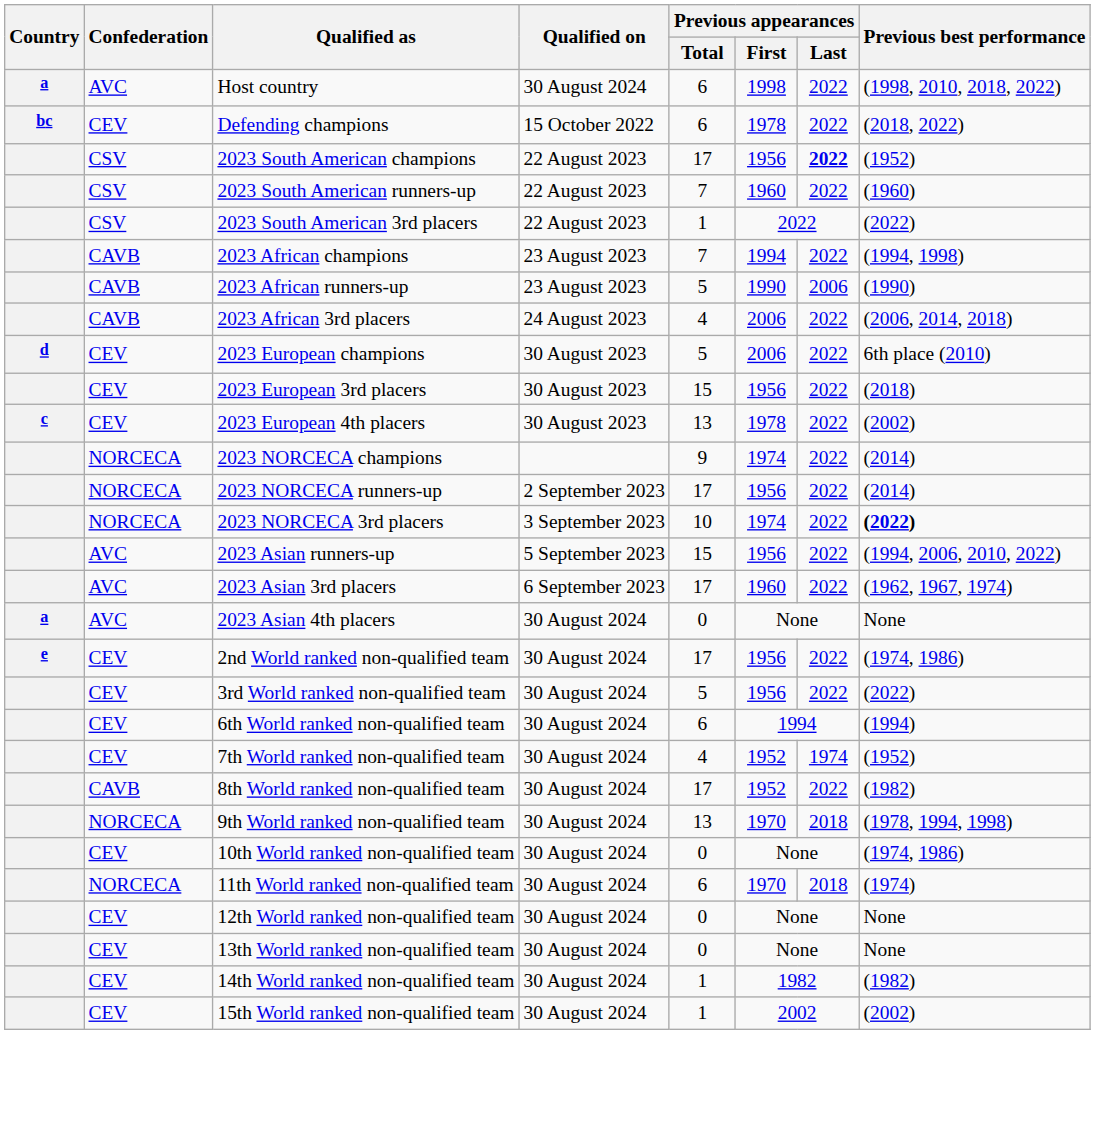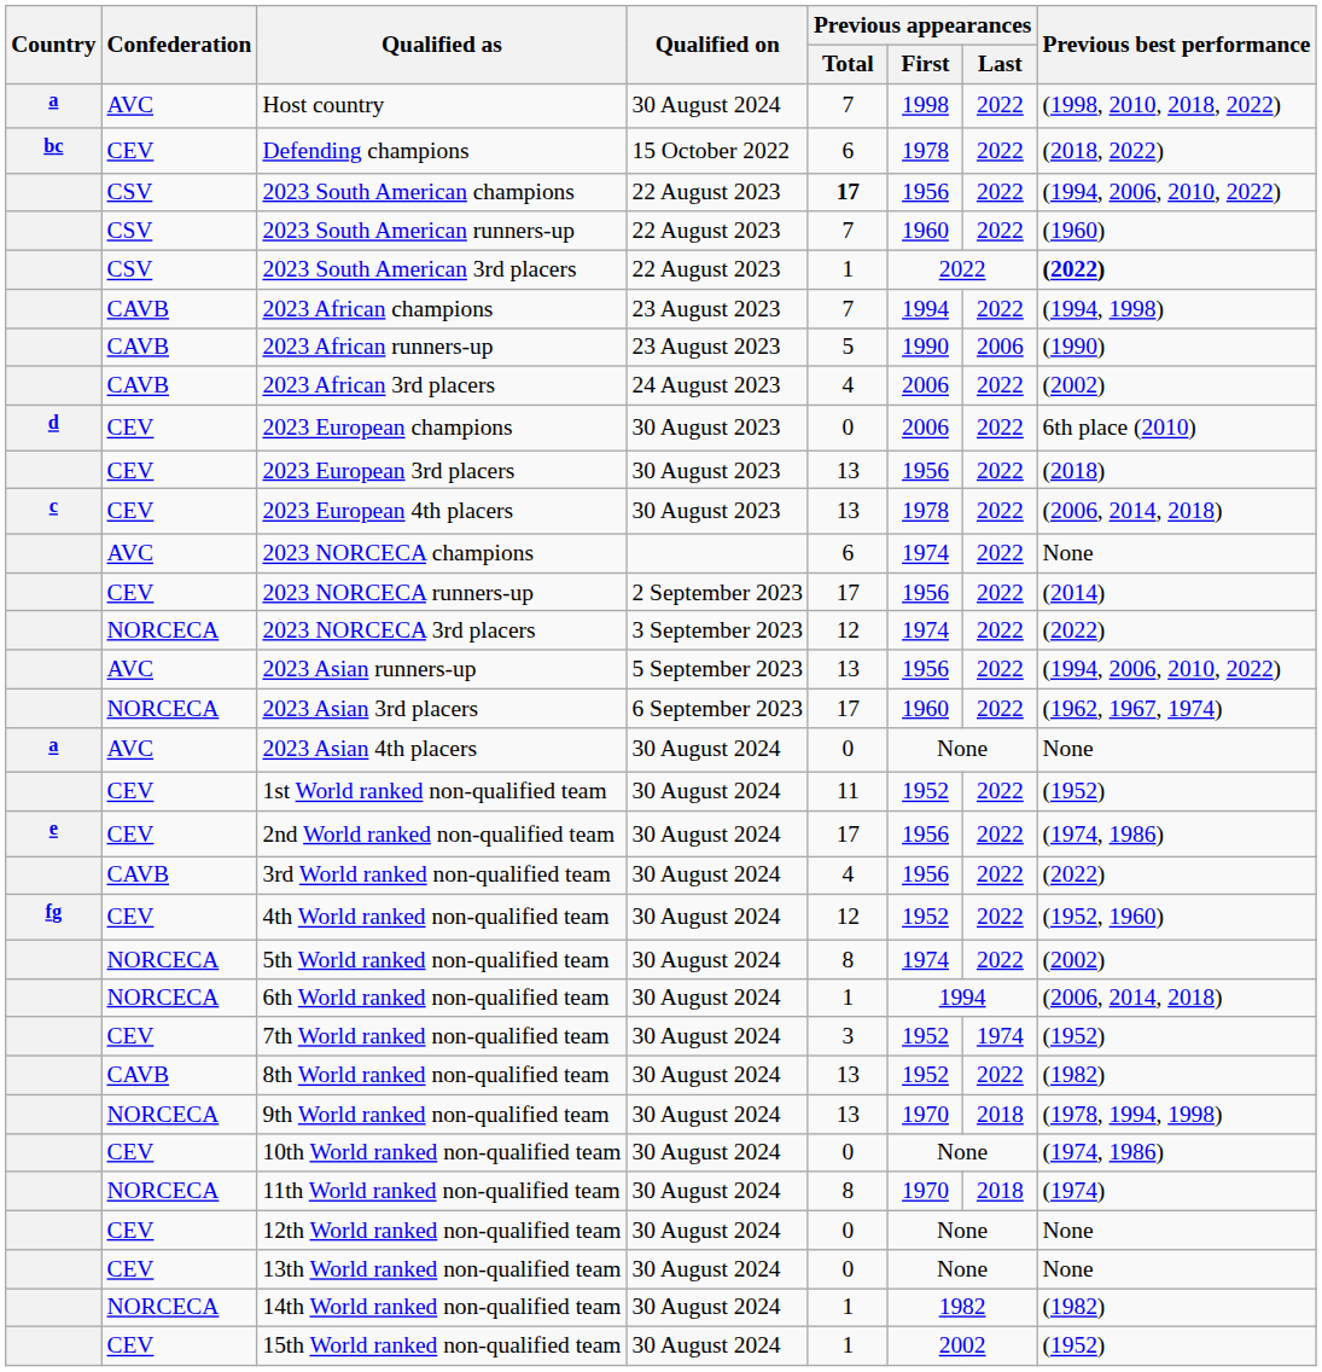Host country | Previous appearances / Total: 6 -> 7
2023 South American champions | Previous appearances / Total: normal -> bold
2023 South American champions | Previous appearances / Last: bold -> normal
2023 South American champions | Previous best performance: (1952) -> (1994, 2006, 2010, 2022)
2023 South American 3rd placers | Previous best performance: normal -> bold
2023 African 3rd placers | Previous best performance: (2006, 2014, 2018) -> (2002)
2023 European champions | Previous appearances / Total: 5 -> 0
2023 European 3rd placers | Previous appearances / Total: 15 -> 13
2023 European 4th placers | Previous best performance: (2002) -> (2006, 2014, 2018)
2023 NORCECA champions | Confederation: NORCECA -> AVC
2023 NORCECA champions | Previous appearances / Total: 9 -> 6
2023 NORCECA champions | Previous best performance: (2014) -> None
2023 NORCECA runners-up | Confederation: NORCECA -> CEV
2023 NORCECA 3rd placers | Previous appearances / Total: 10 -> 12
2023 NORCECA 3rd placers | Previous best performance: bold -> normal
2023 Asian runners-up | Previous appearances / Total: 15 -> 13
2023 Asian 3rd placers | Confederation: AVC -> NORCECA
+ row: CEV | 1st World ranked non-qualified team | 30 August 2024 | 11 | 1952 | 2022 | (1952)
3rd World ranked non-qualified team | Confederation: CEV -> CAVB
3rd World ranked non-qualified team | Previous appearances / Total: 5 -> 4
+ row: fg | CEV | 4th World ranked non-qualified team | 30 August 2024 | 12 | 1952 | 2022 | (1952, 1960)
+ row: NORCECA | 5th World ranked non-qualified team | 30 August 2024 | 8 | 1974 | 2022 | (2002)
6th World ranked non-qualified team | Confederation: CEV -> NORCECA
6th World ranked non-qualified team | Previous appearances / Total: 6 -> 1
6th World ranked non-qualified team | Previous best performance: (1994) -> (2006, 2014, 2018)
7th World ranked non-qualified team | Previous appearances / Total: 4 -> 3
8th World ranked non-qualified team | Previous appearances / Total: 17 -> 13
11th World ranked non-qualified team | Previous appearances / Total: 6 -> 8
14th World ranked non-qualified team | Confederation: CEV -> NORCECA
15th World ranked non-qualified team | Previous best performance: (2002) -> (1952)
